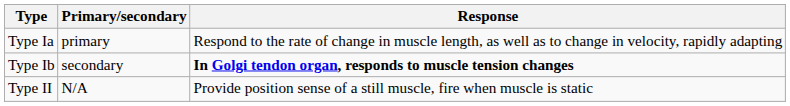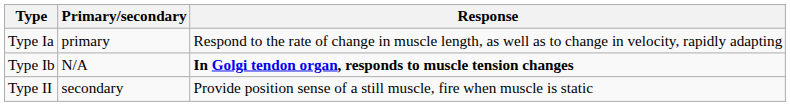Type Ib | Primary/secondary: secondary -> N/A
Type II | Primary/secondary: N/A -> secondary
